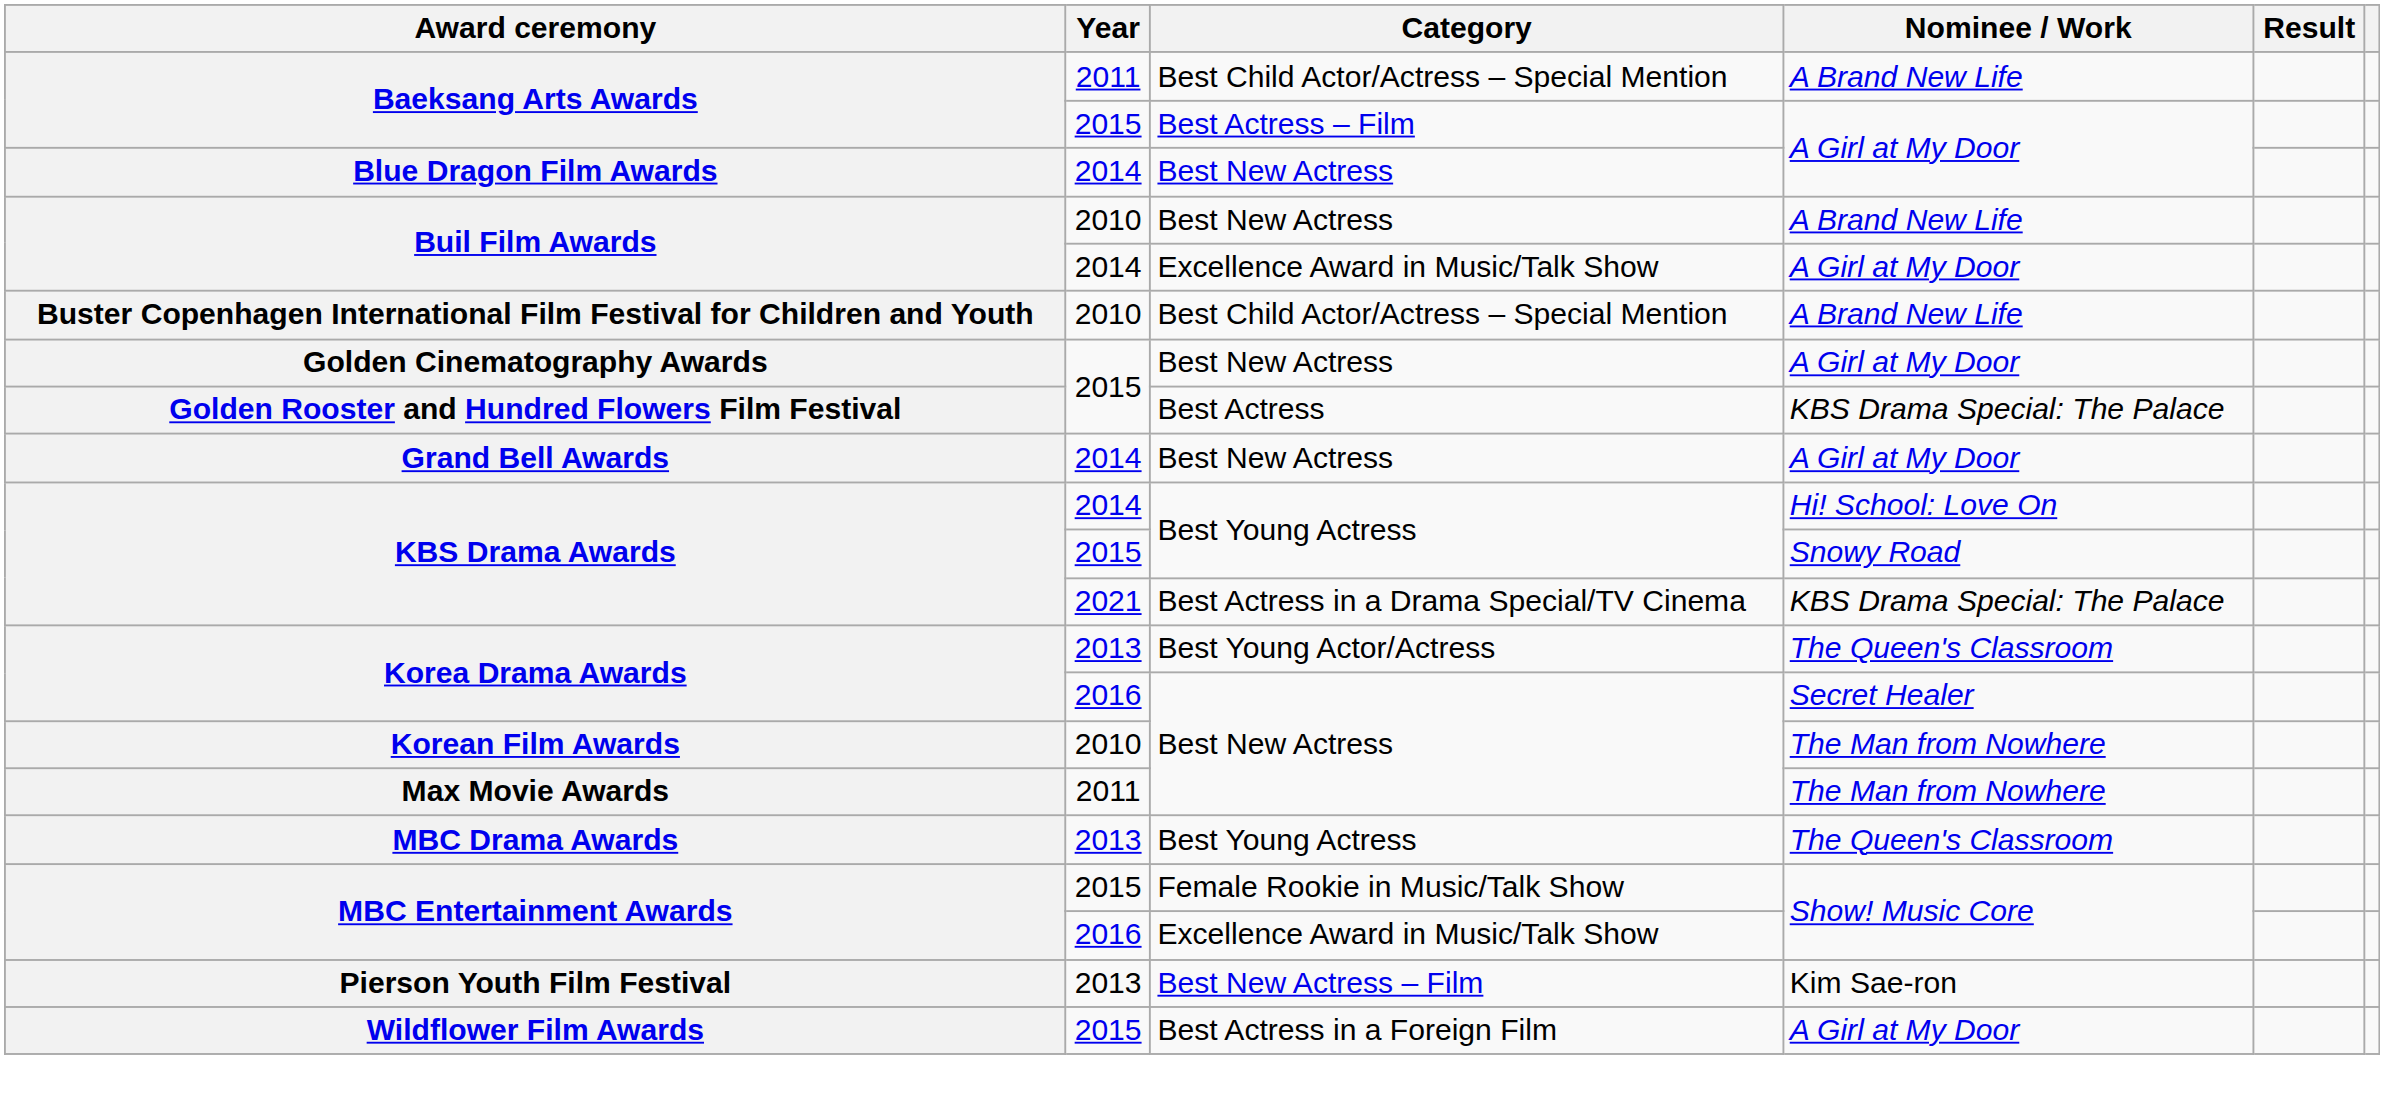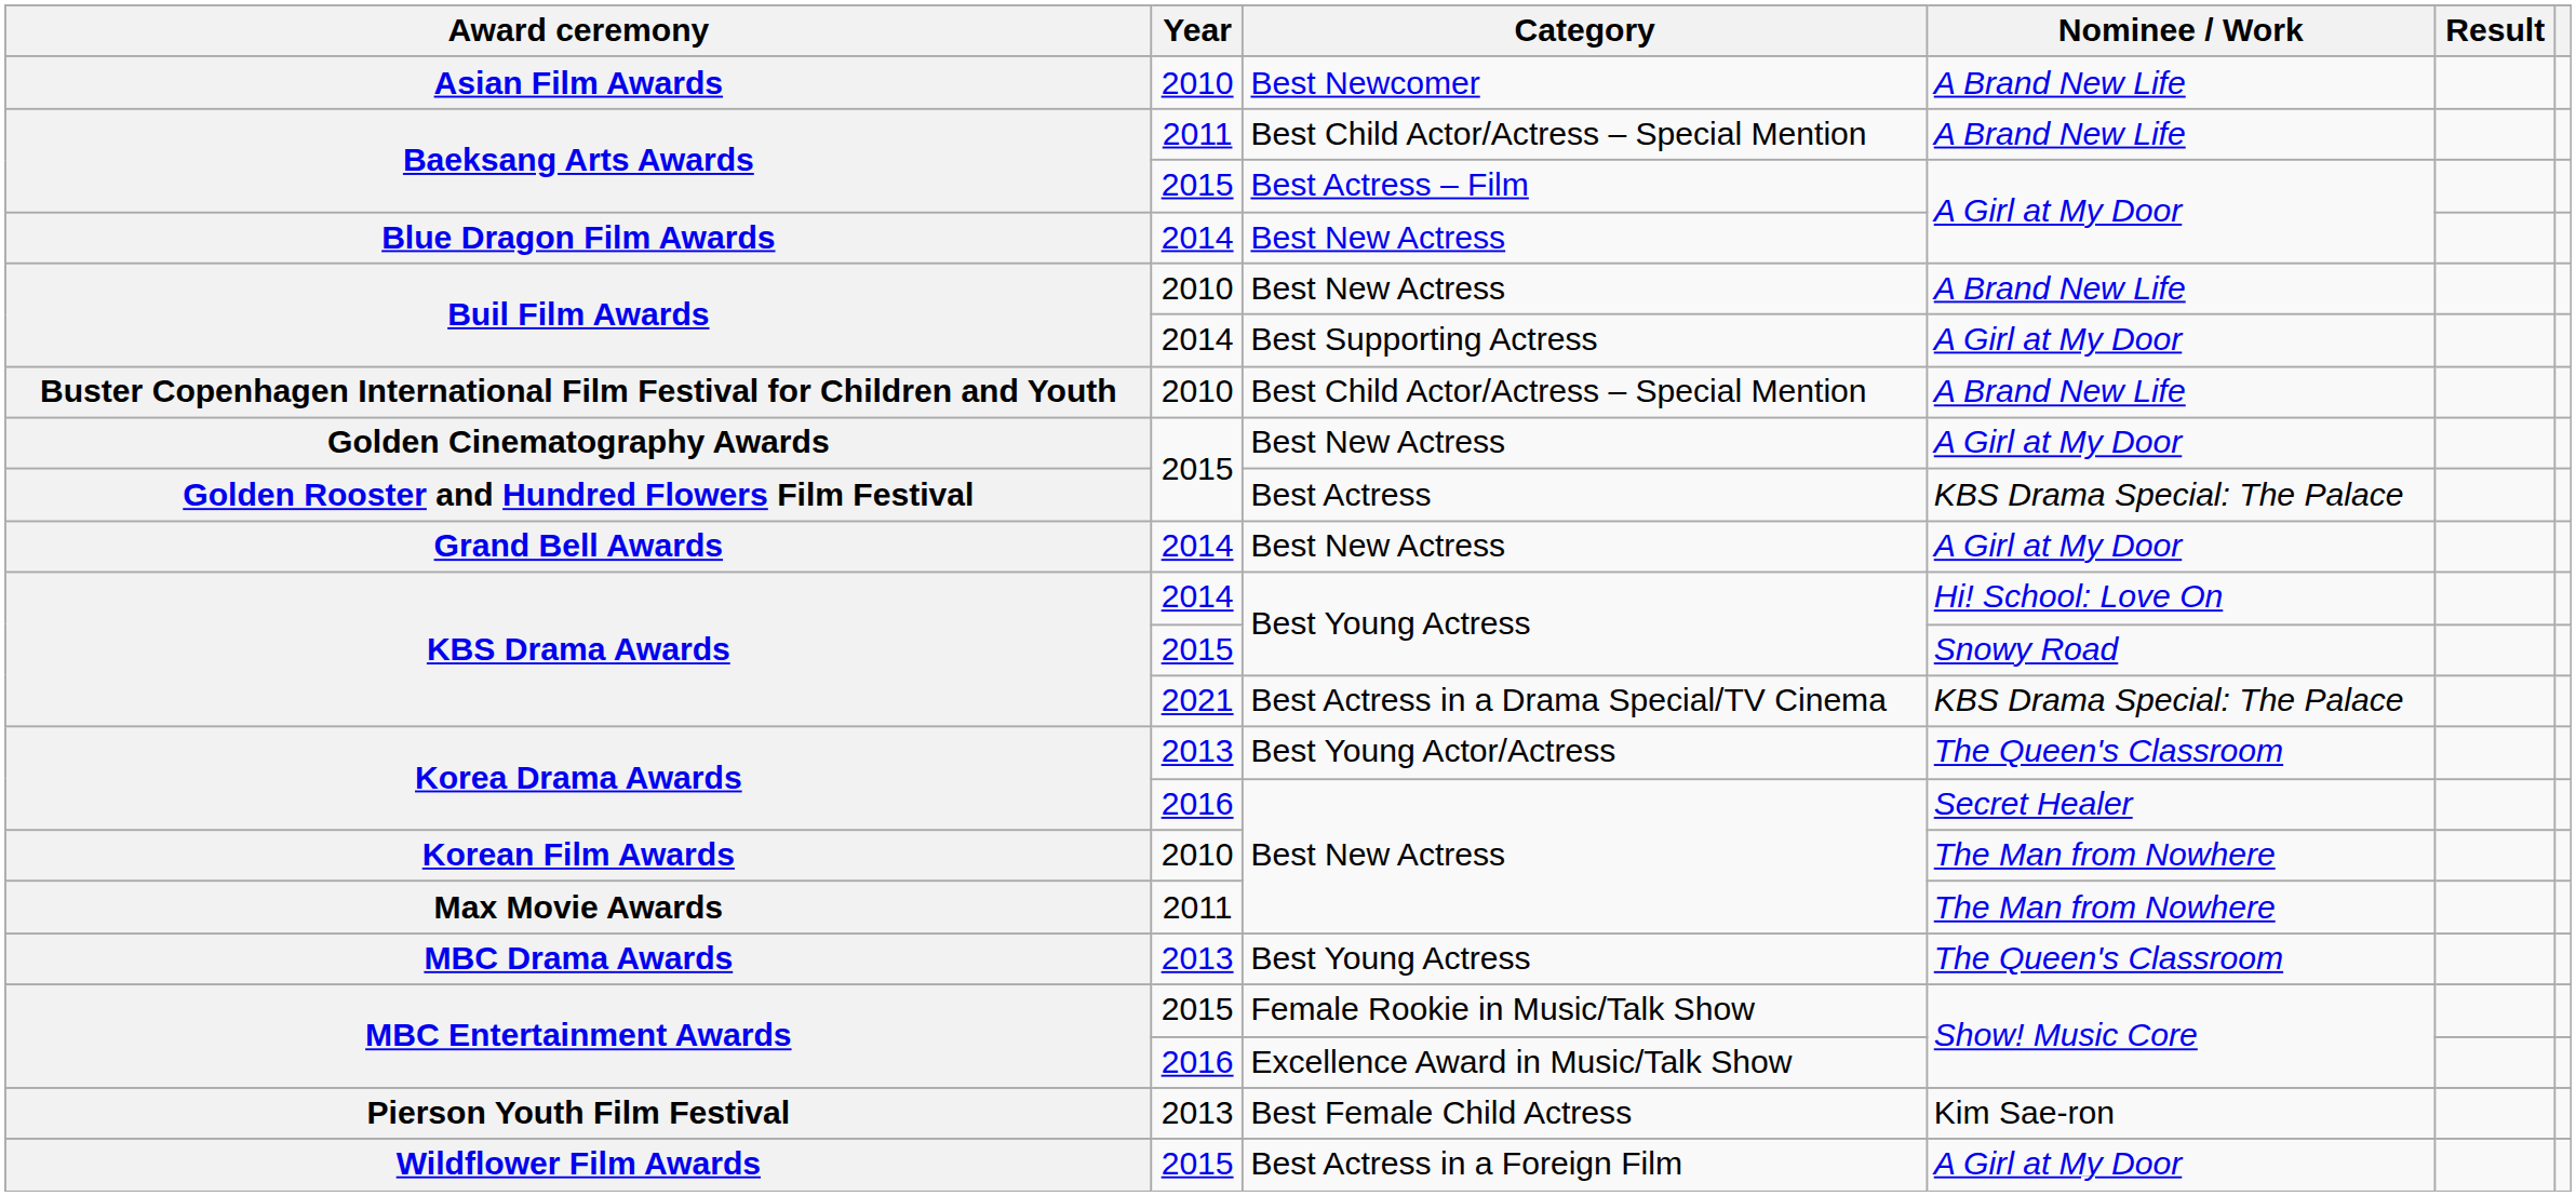+ row: Asian Film Awards | 2010 | Best Newcomer | A Brand New Life
Buil Film Awards / 2014 | Category: Excellence Award in Music/Talk Show -> Best Supporting Actress
Pierson Youth Film Festival | Category: Best New Actress – Film -> Best Female Child Actress
